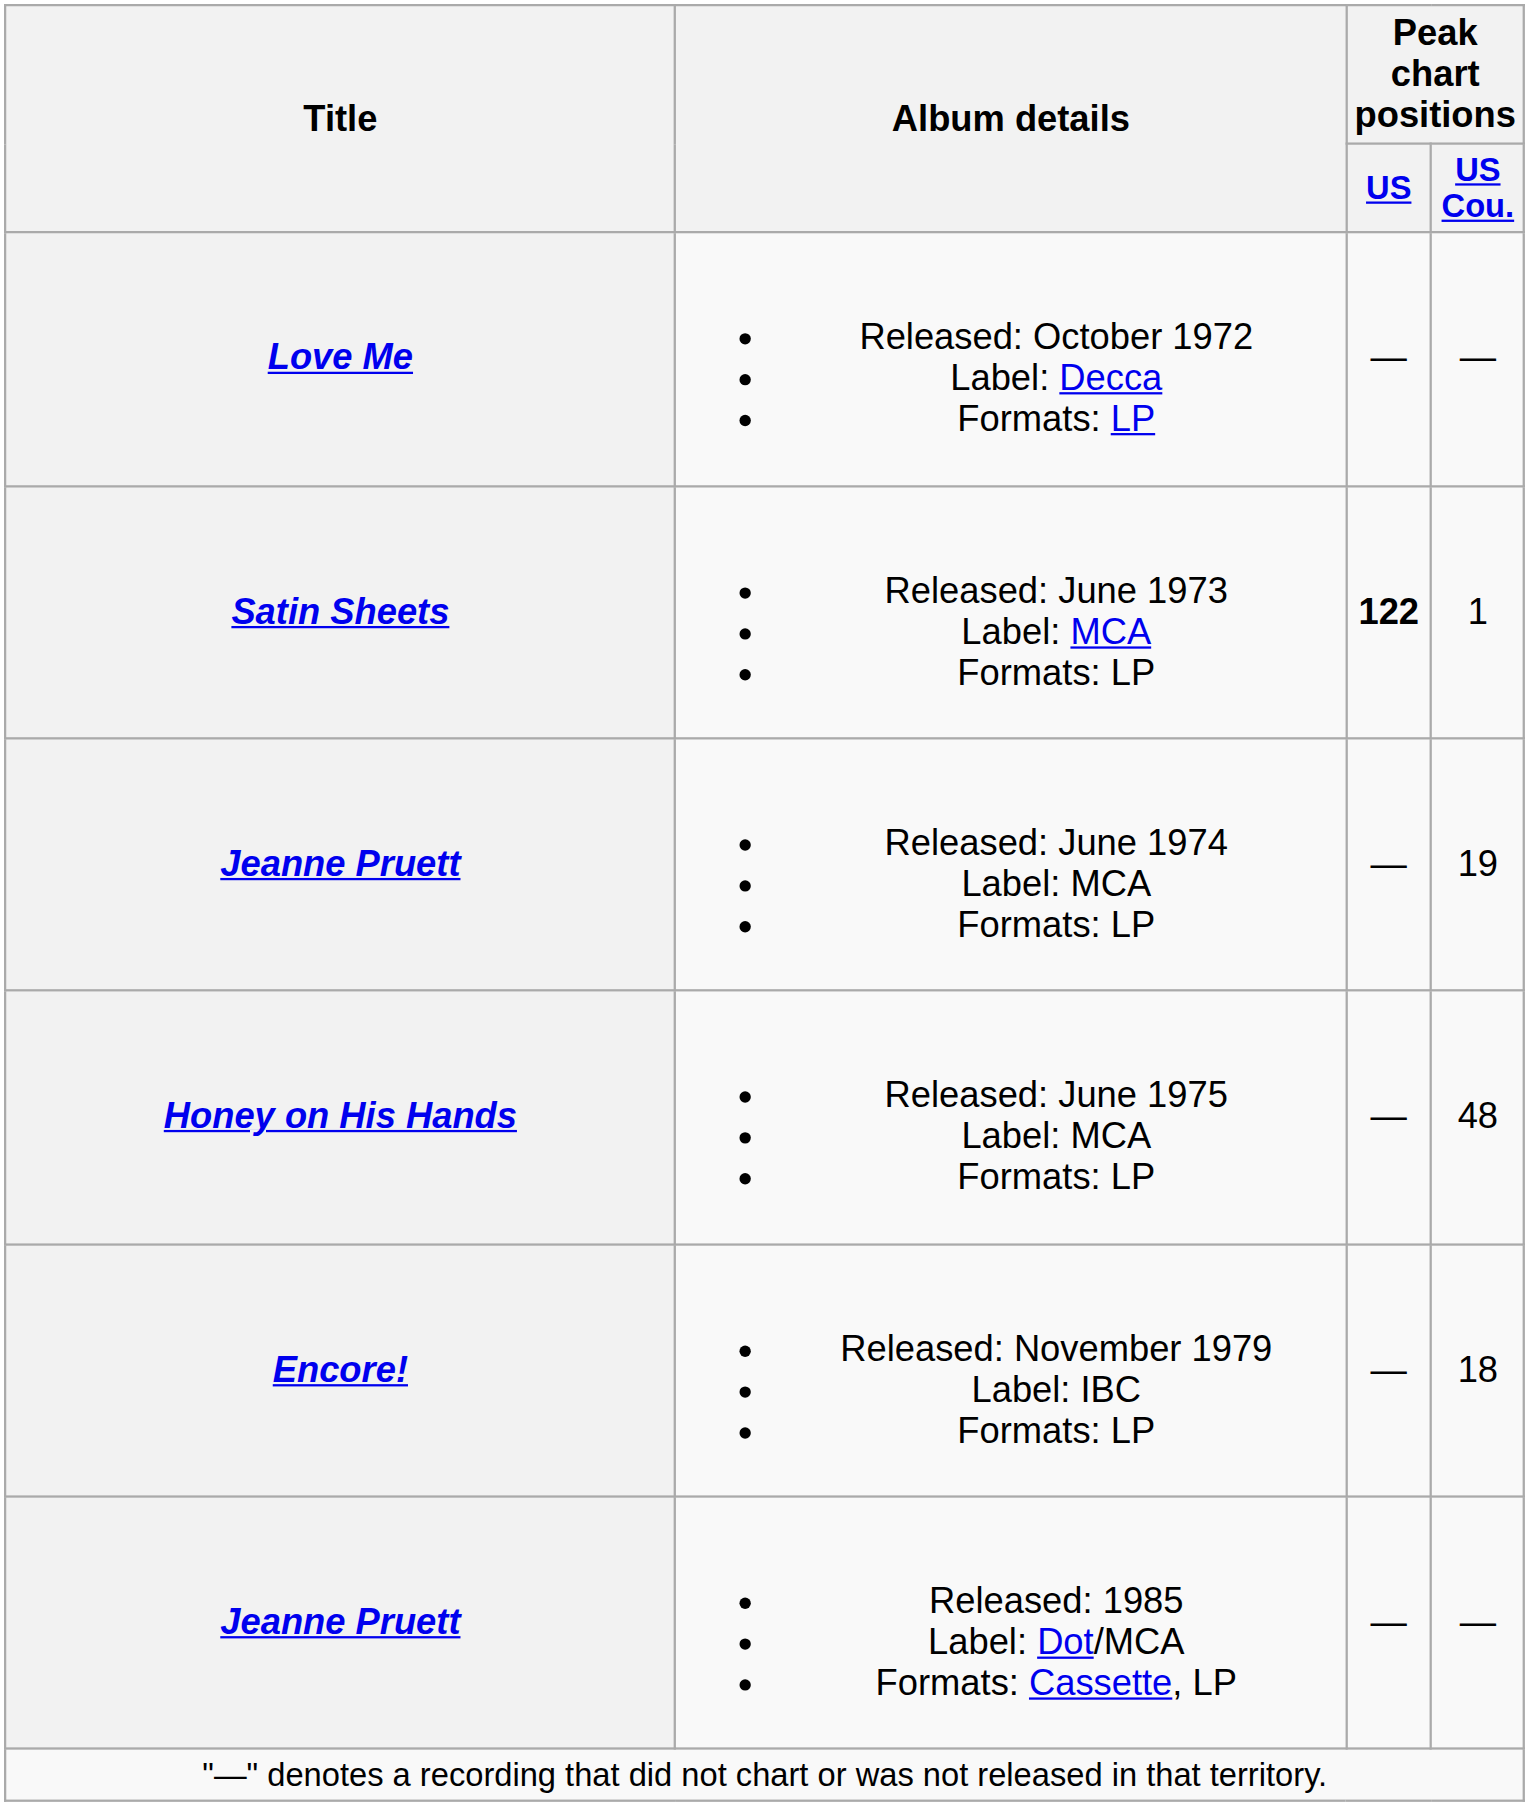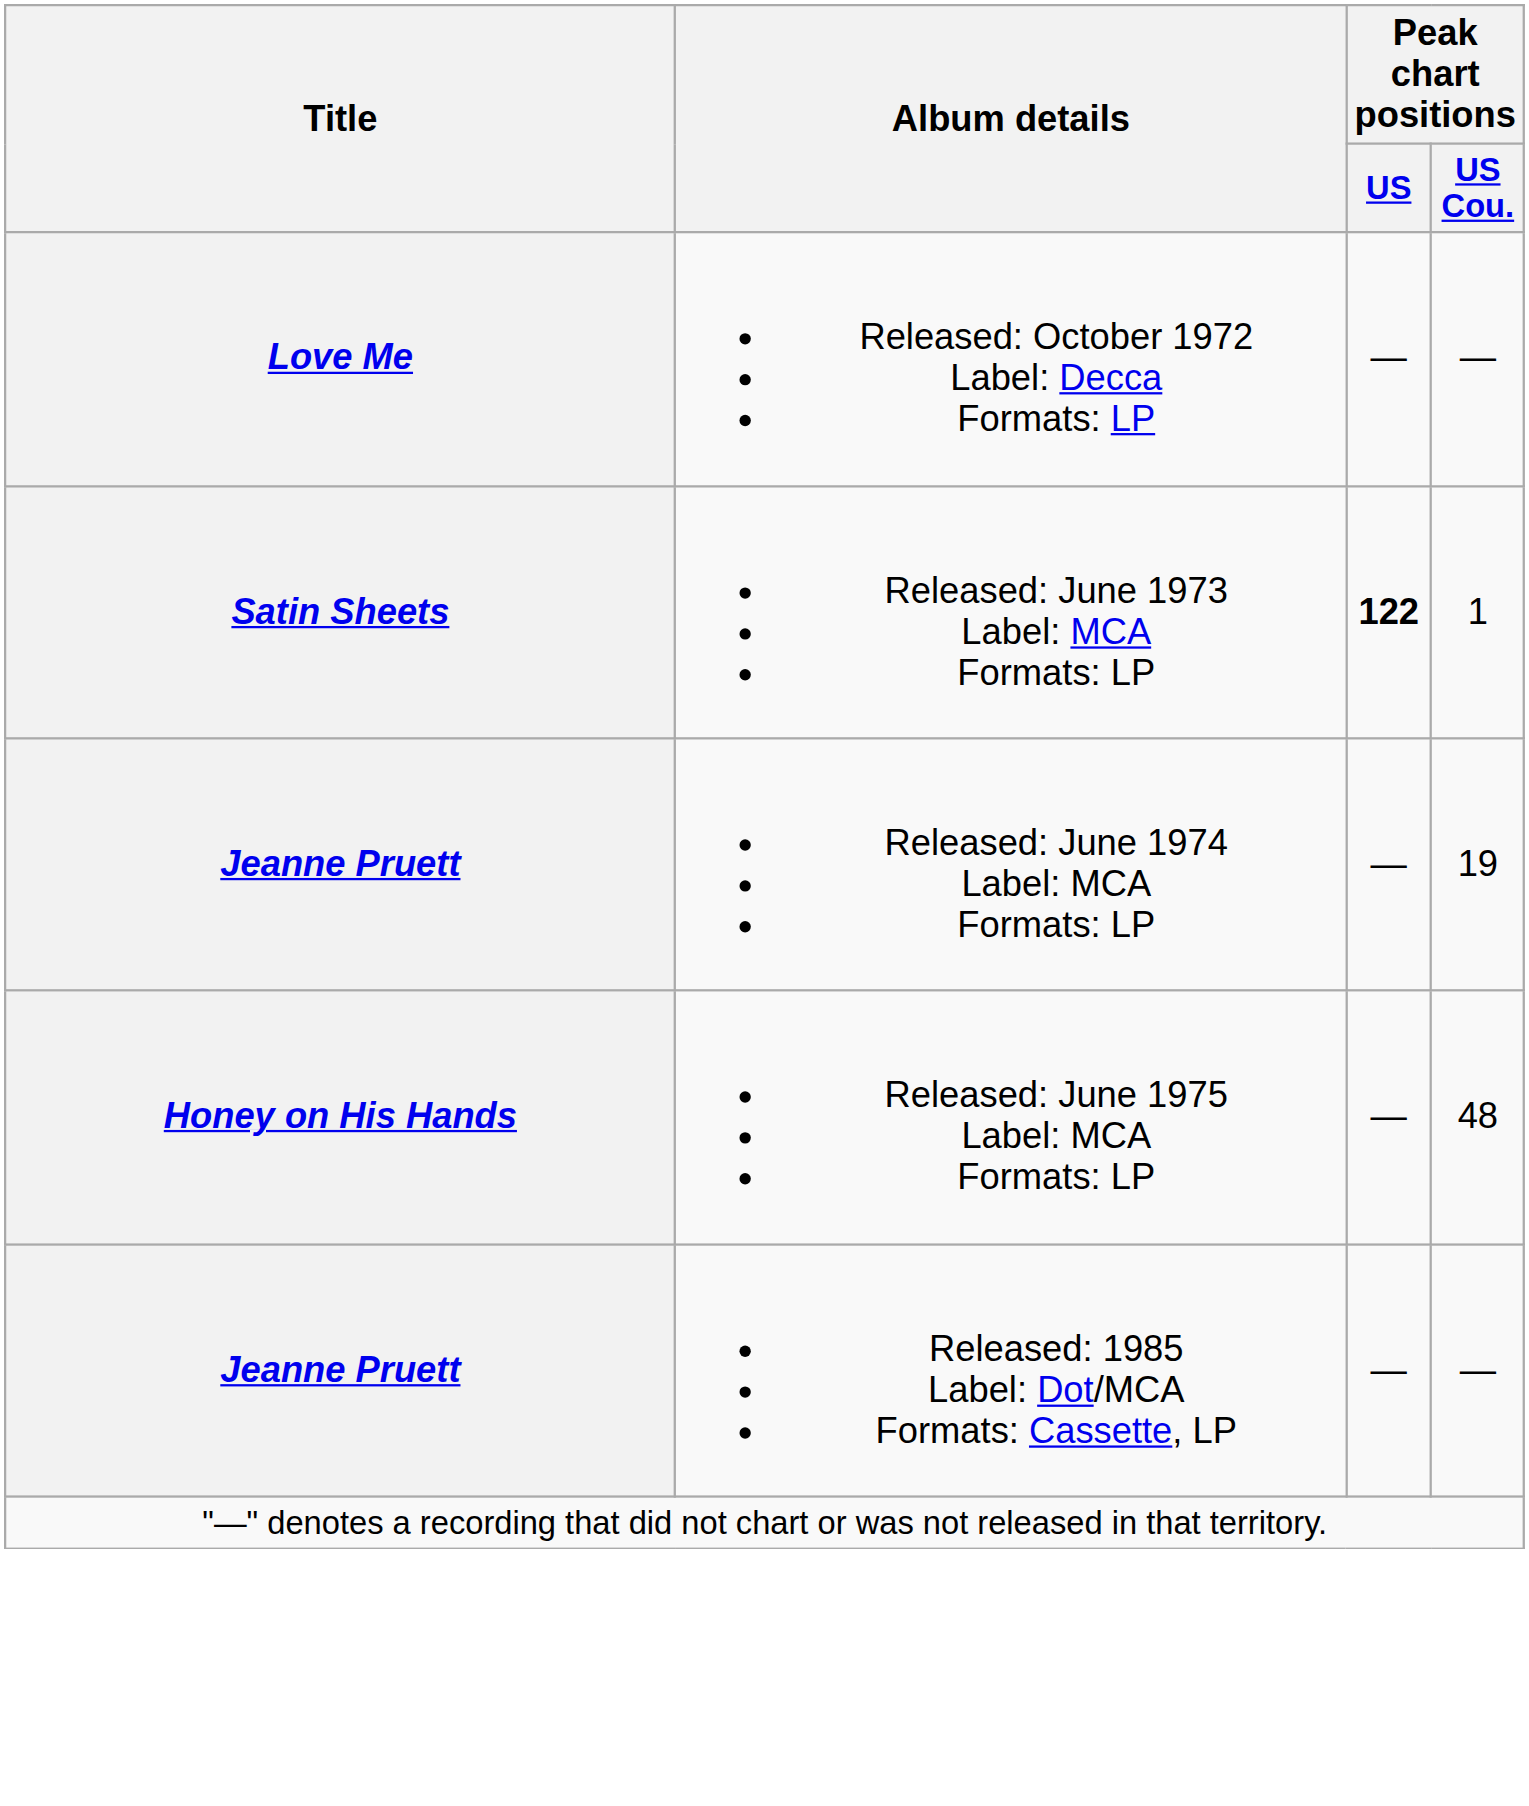- row: Encore! | Released: November 1979 Label: IBC Formats: LP | — | 18
